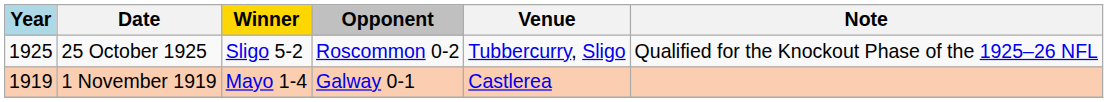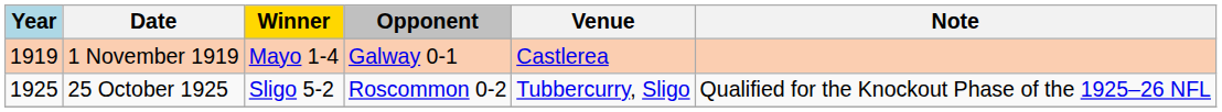rows swapped: 1 November 1919 <-> 25 October 1925
